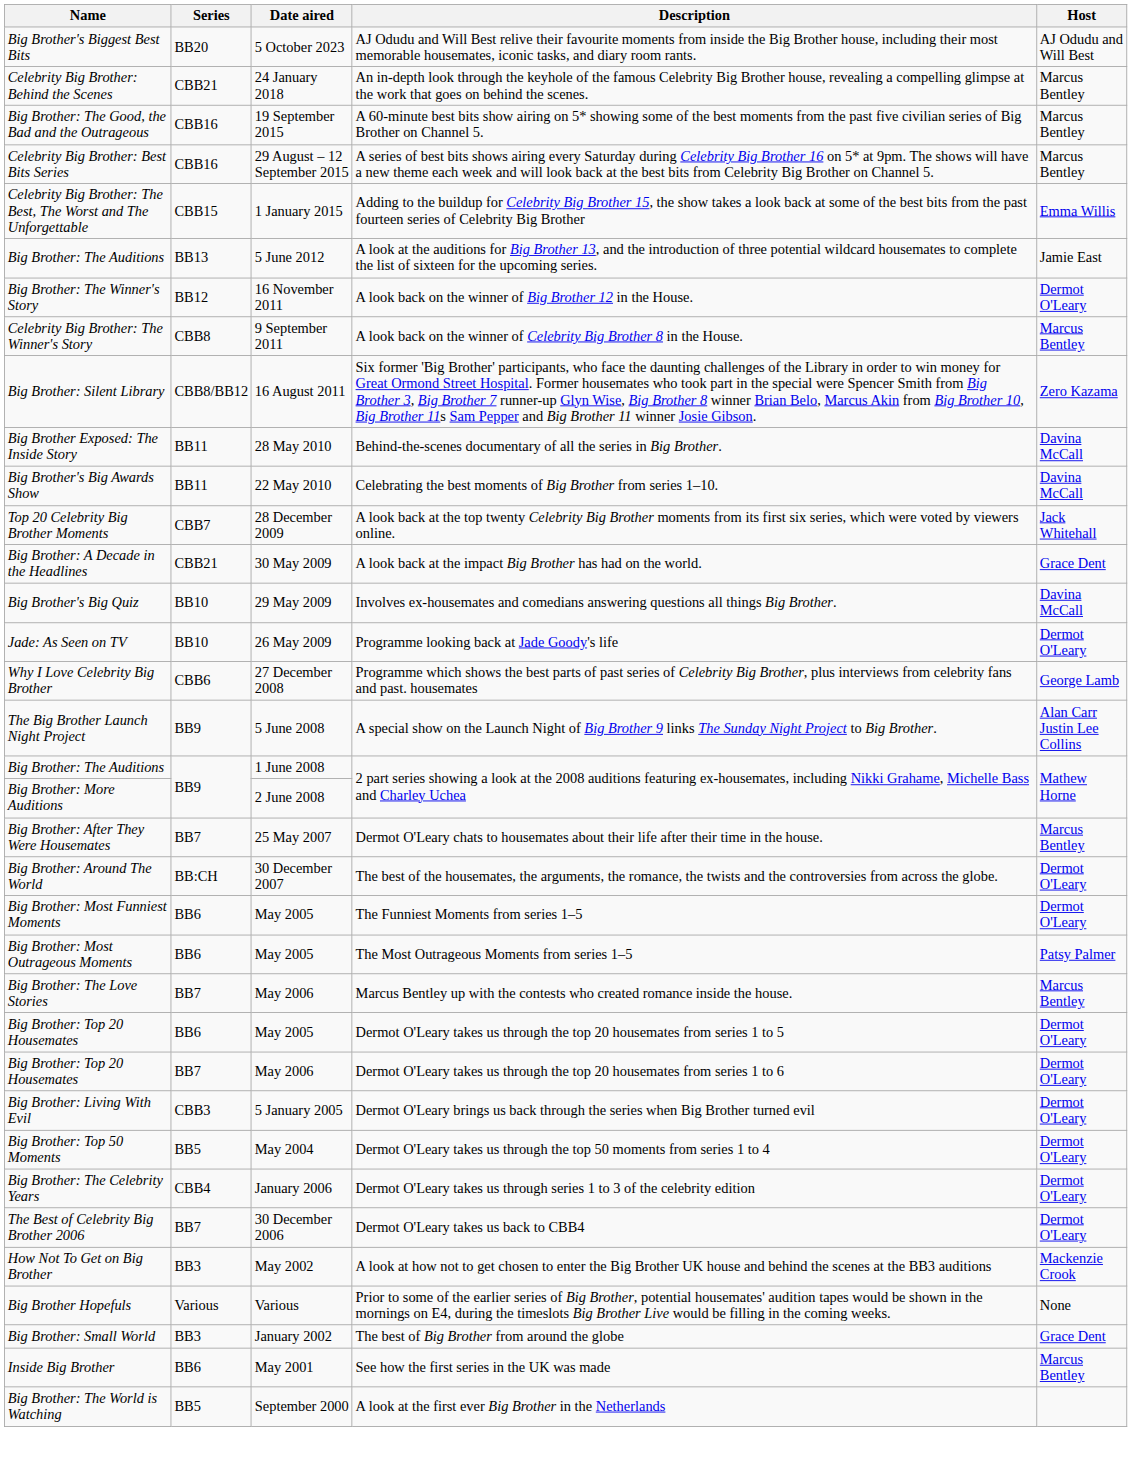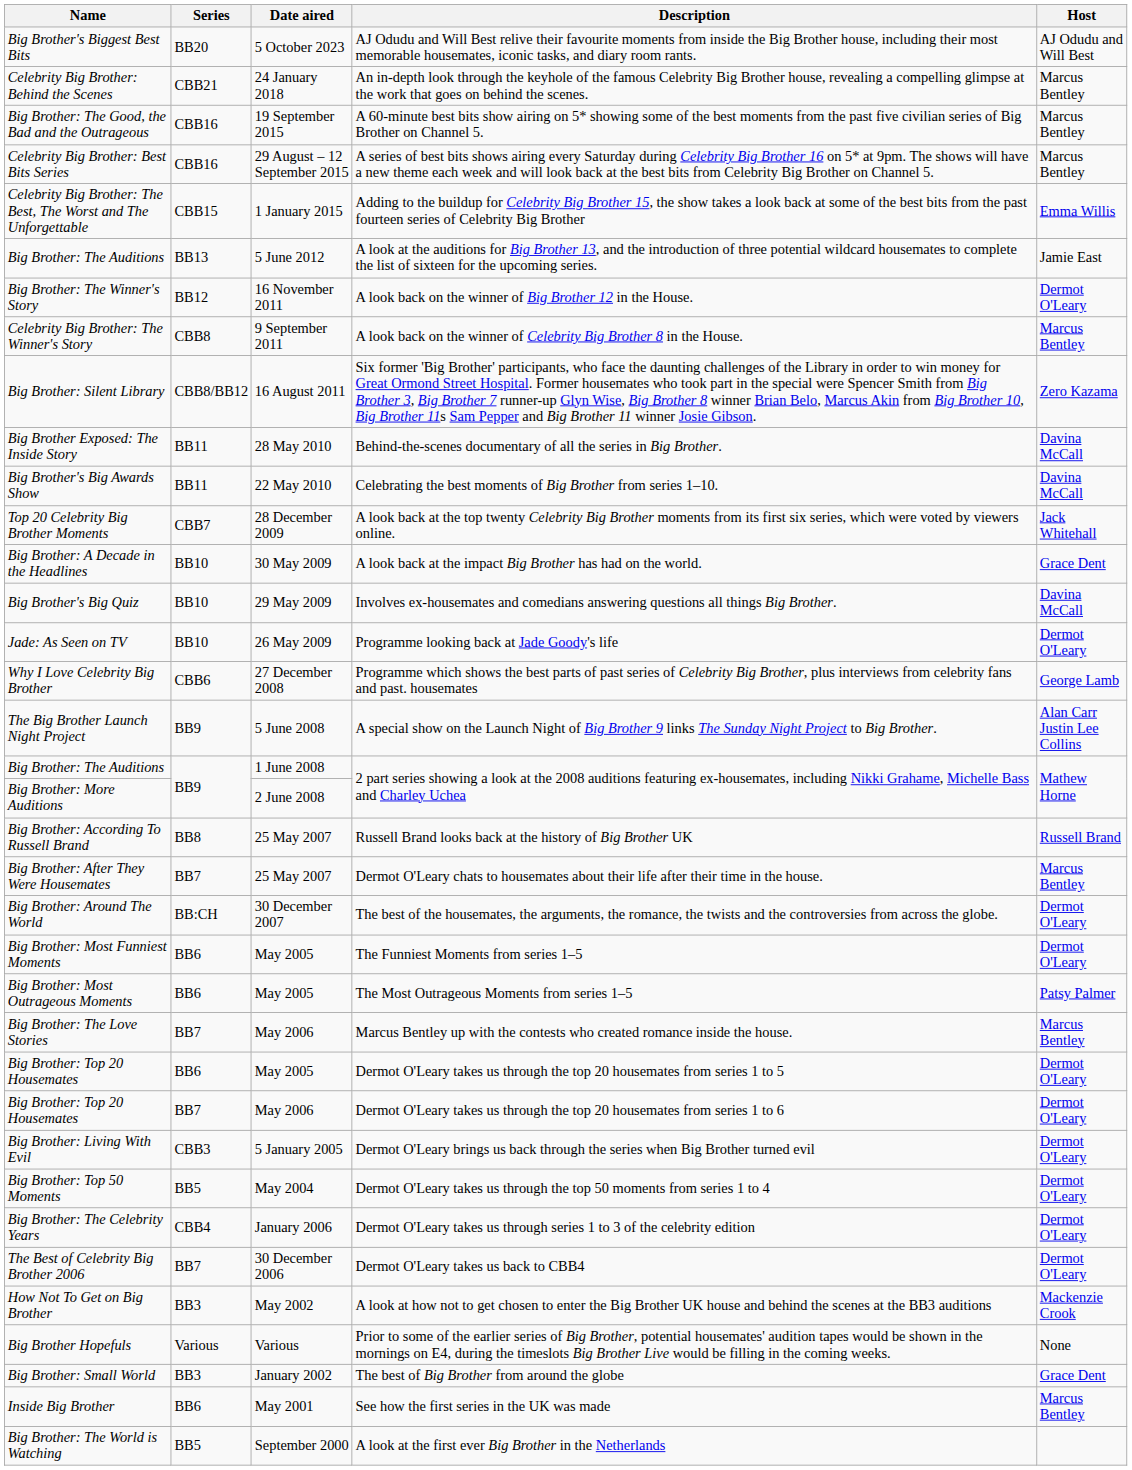A look back at the impact Big Brother has had on the world. | Series: CBB21 -> BB10
+ row: Big Brother: According To Russell Brand | BB8 | 25 May 2007 | Russell Brand looks back at the history of Big Brother UK | Russell Brand
